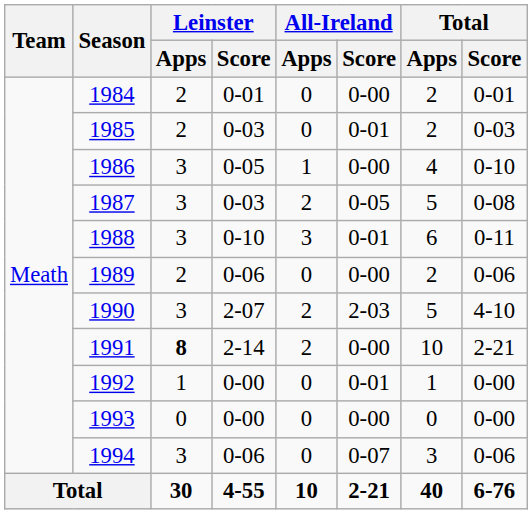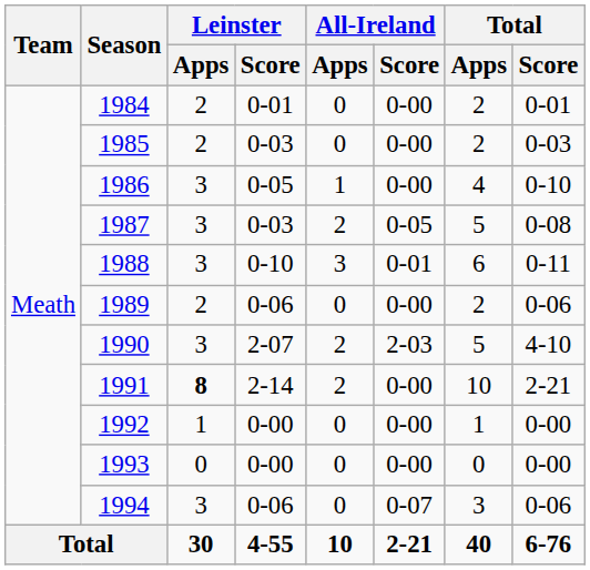1985 | All-Ireland / Score: 0-01 -> 0-00
1992 | All-Ireland / Score: 0-01 -> 0-00
